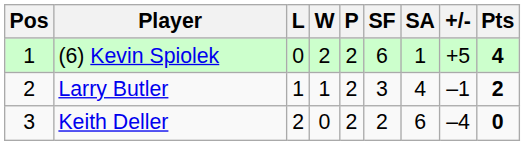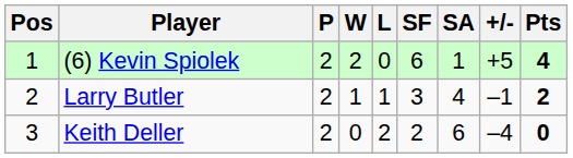columns swapped: P <-> L
